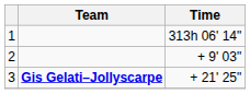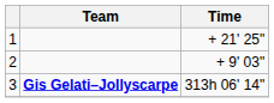1 | Time: 313h 06' 14" -> + 21' 25"
3 | Time: + 21' 25" -> 313h 06' 14"
